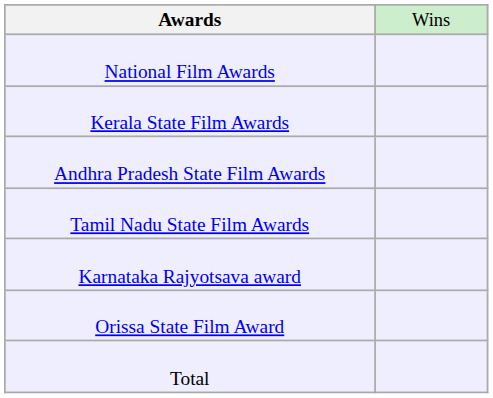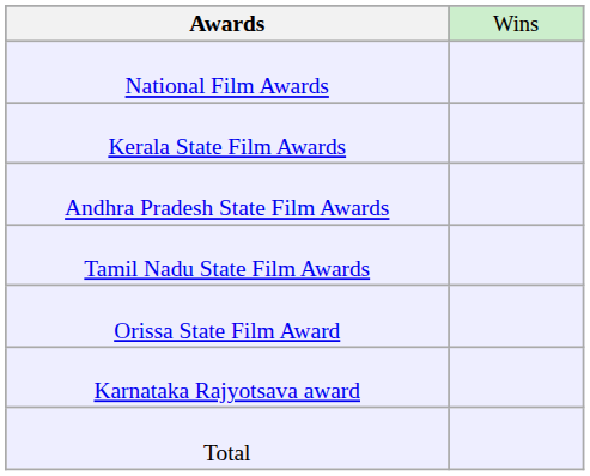rows swapped: Karnataka Rajyotsava award <-> Orissa State Film Award
